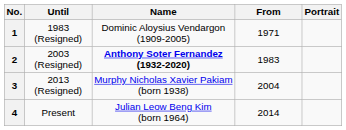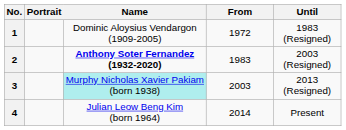columns swapped: Portrait <-> Until
1 | From: 1971 -> 1972
3 | Name: no background -> paleturquoise background
3 | From: 2004 -> 2003
